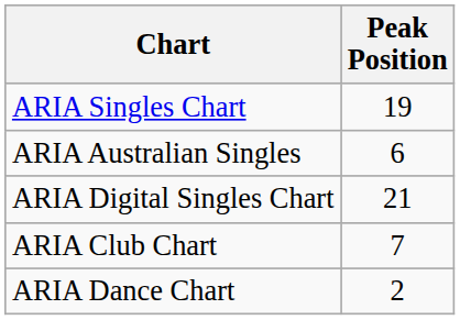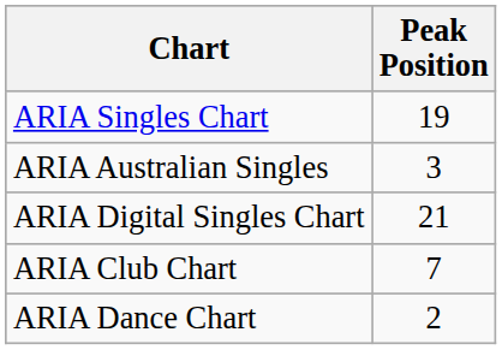ARIA Australian Singles | Peak Position: 6 -> 3
